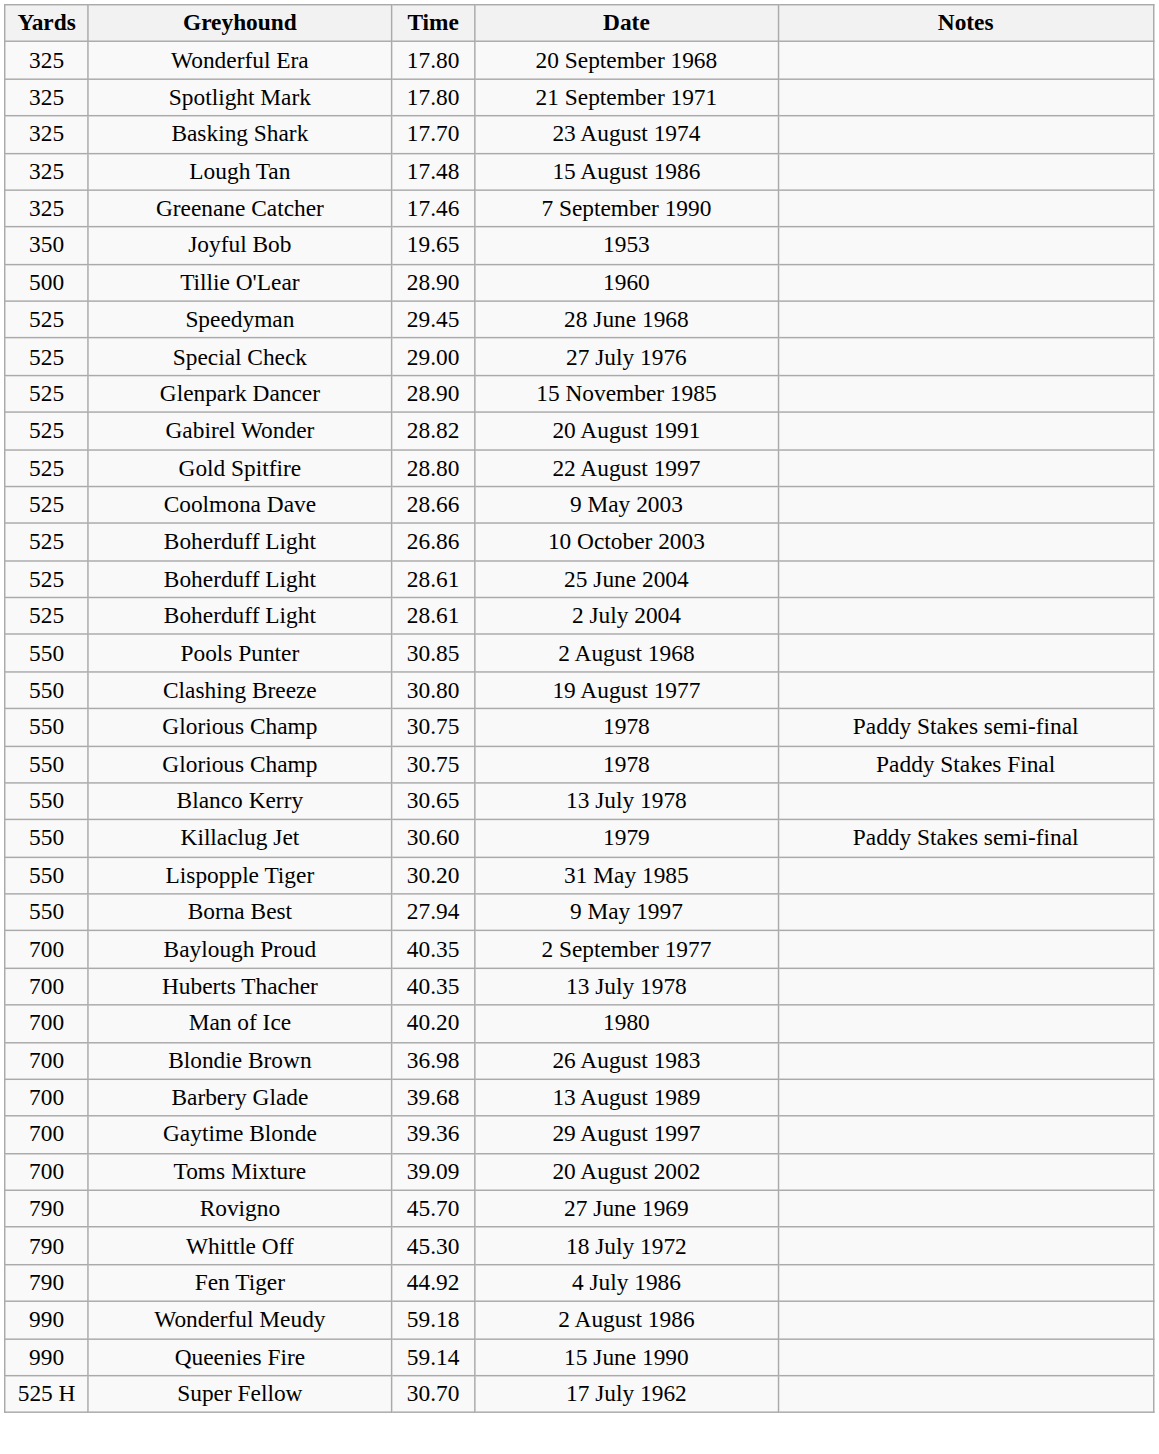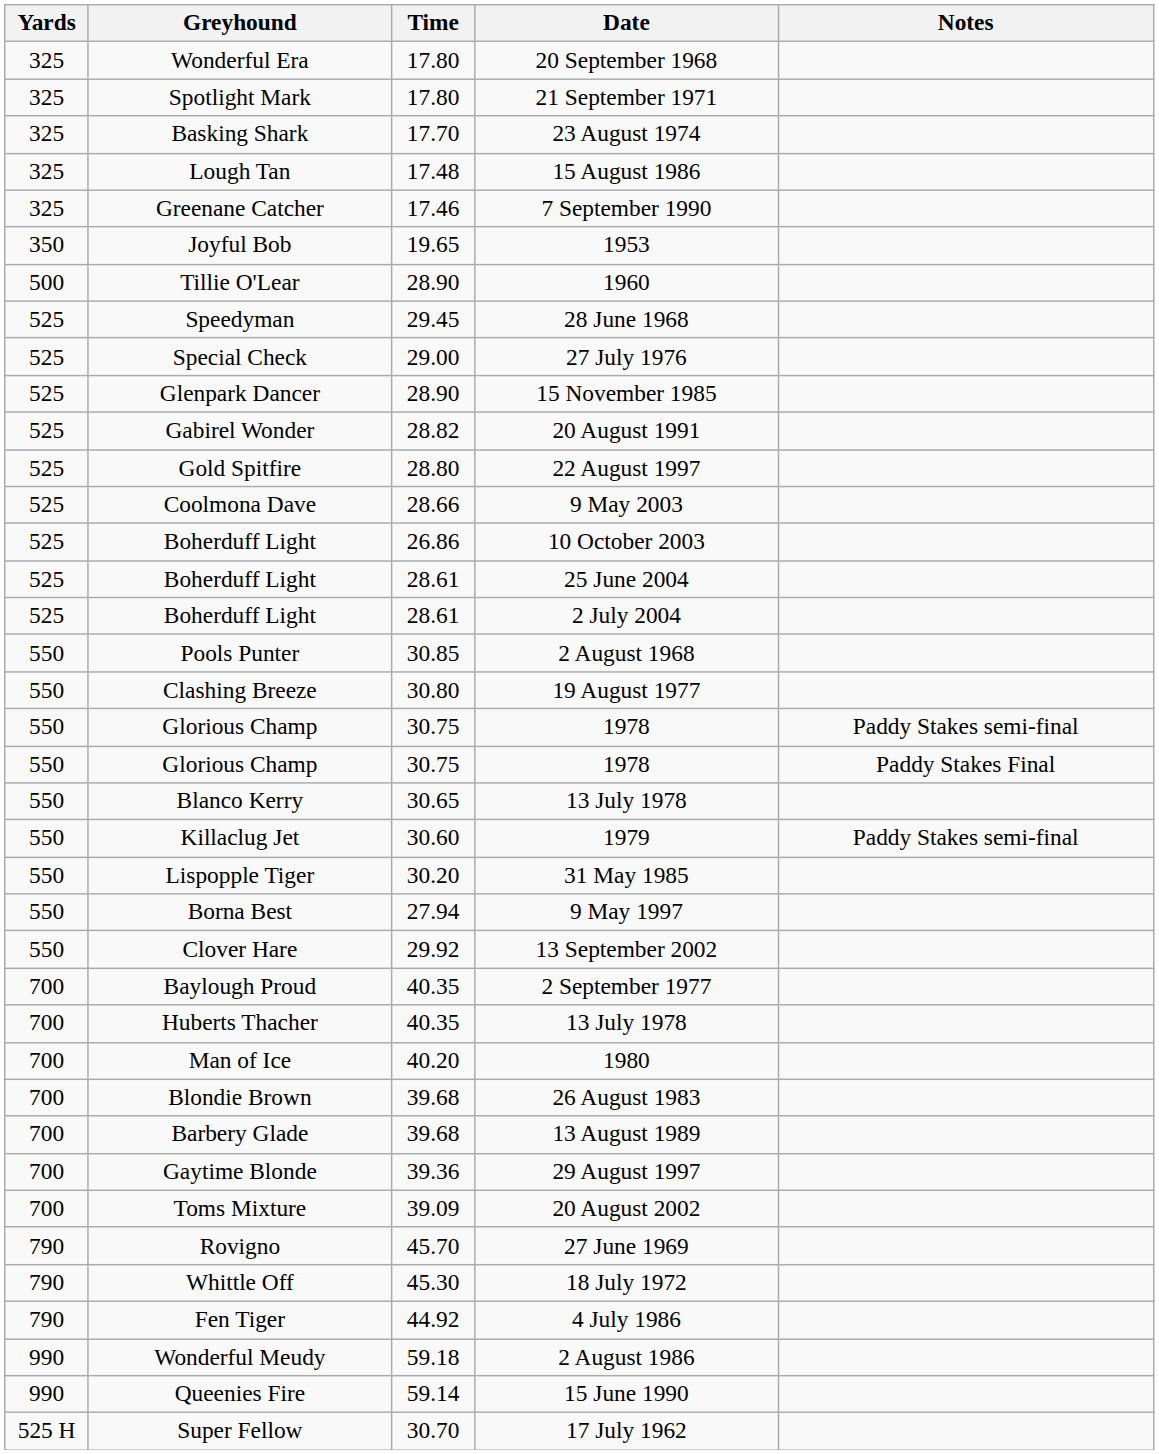+ row: 550 | Clover Hare | 29.92 | 13 September 2002
26 August 1983 | Time: 36.98 -> 39.68
